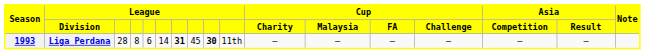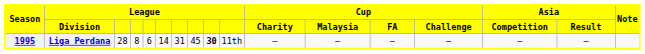Liga Perdana | Season: 1993 -> 1995
Liga Perdana | column 7: bold -> normal
